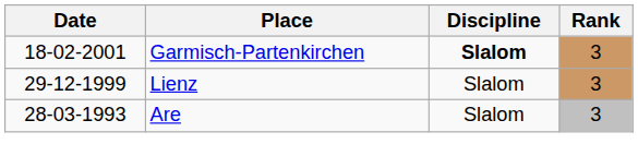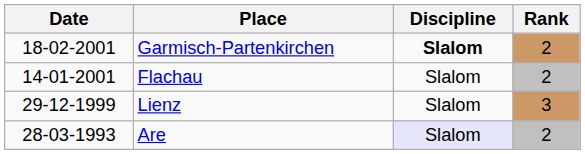Garmisch-Partenkirchen | Rank: 3 -> 2
+ row: 14-01-2001 | Flachau | Slalom | 2
Are | Discipline: no background -> lavender background
Are | Rank: 3 -> 2
